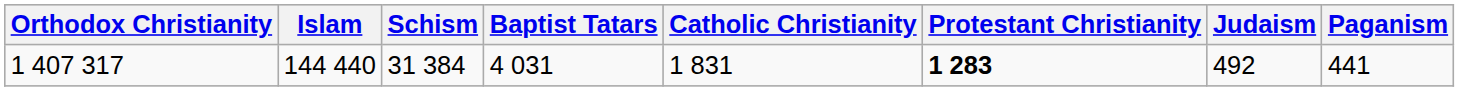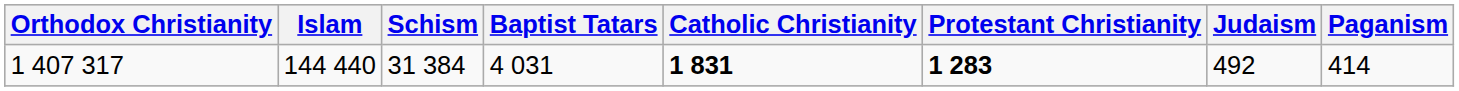1 407 317 | Catholic Christianity: normal -> bold
1 407 317 | Paganism: 441 -> 414
